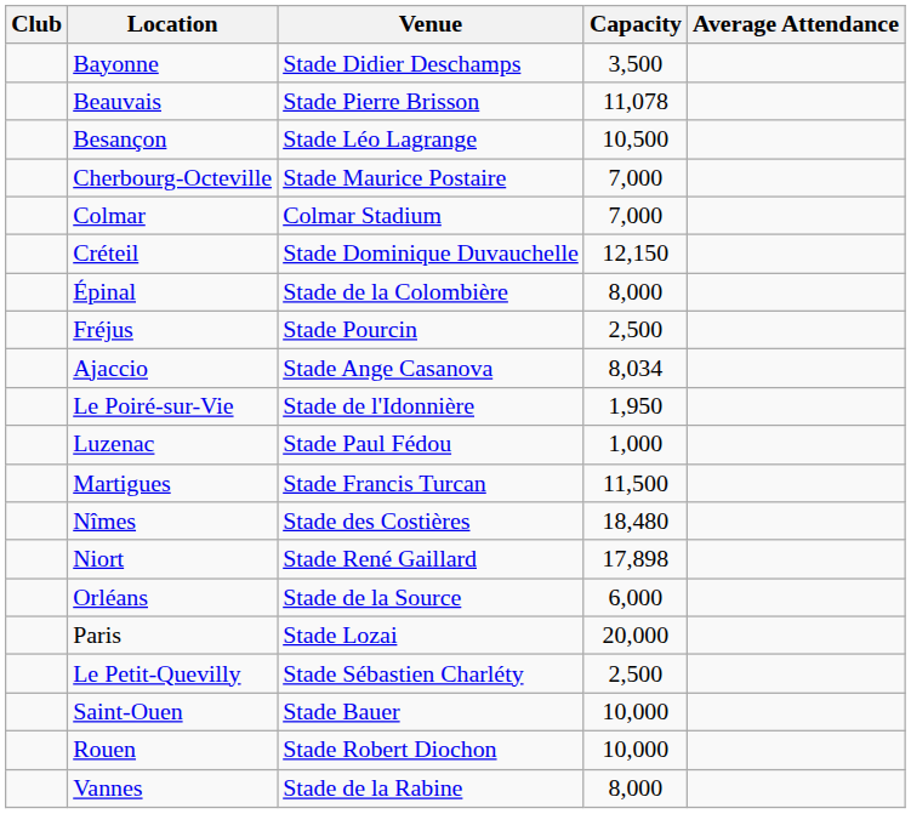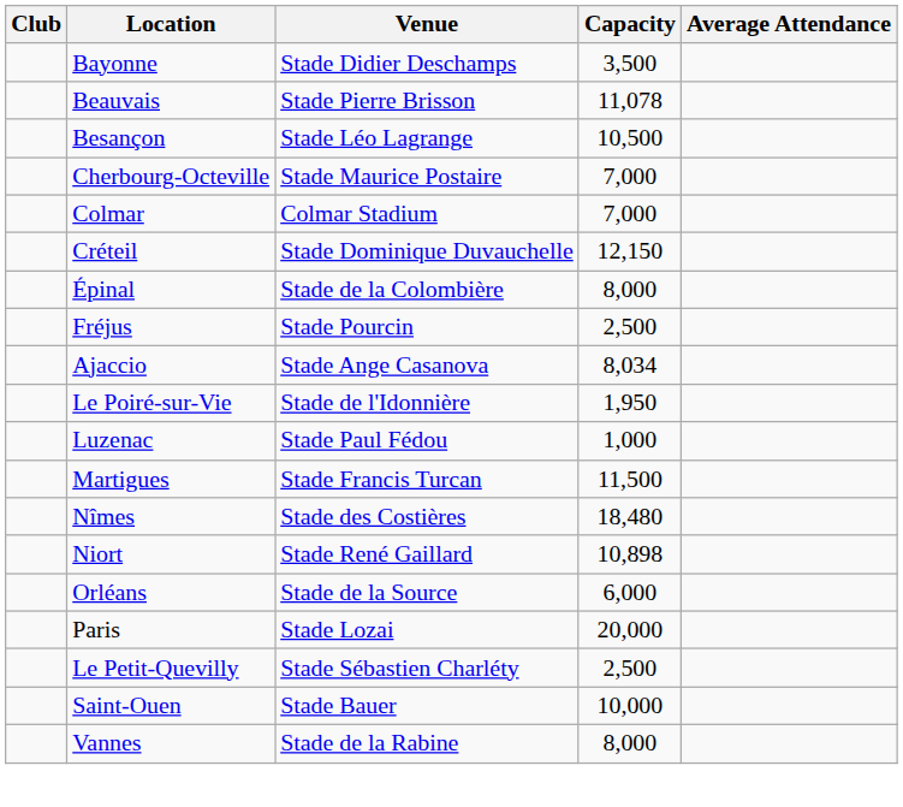Niort | Capacity: 17,898 -> 10,898
- row: Rouen | Stade Robert Diochon | 10,000
